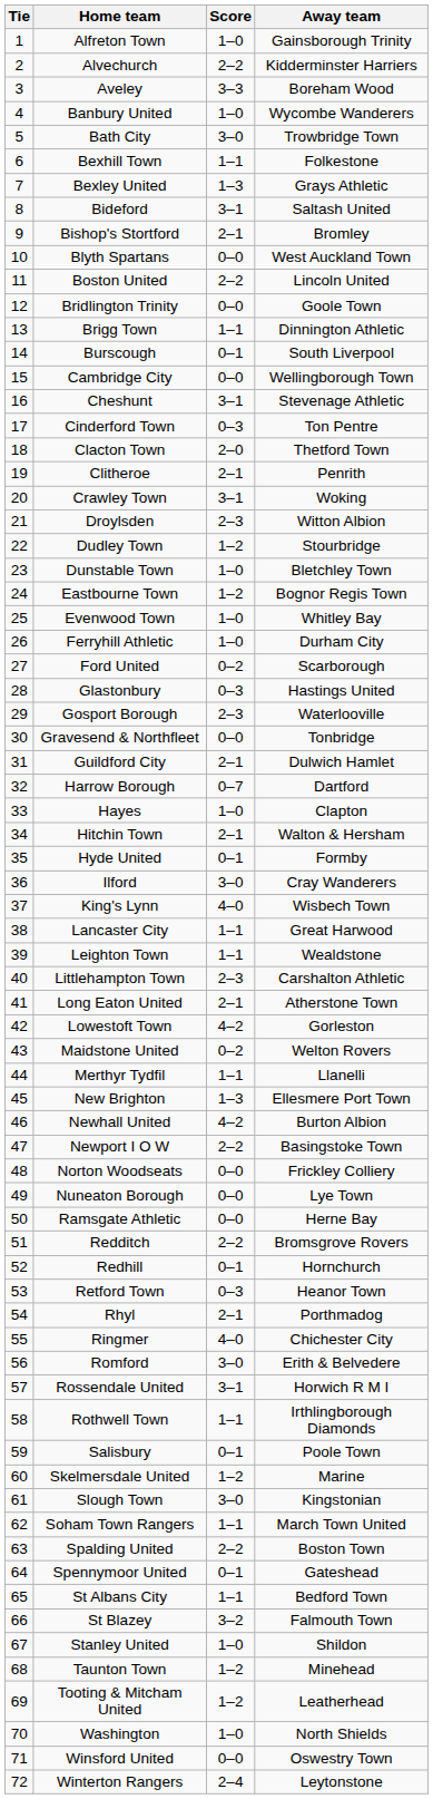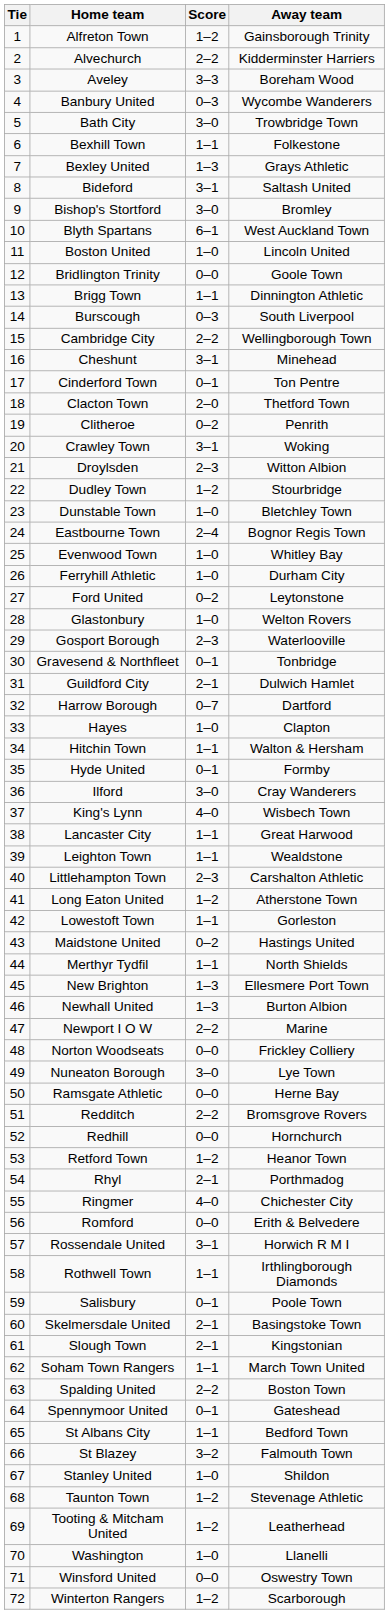Alfreton Town | Score: 1–0 -> 1–2
Banbury United | Score: 1–0 -> 0–3
Bishop's Stortford | Score: 2–1 -> 3–0
Blyth Spartans | Score: 0–0 -> 6–1
Boston United | Score: 2–2 -> 1–0
Burscough | Score: 0–1 -> 0–3
Cambridge City | Score: 0–0 -> 2–2
Cheshunt | Away team: Stevenage Athletic -> Minehead
Cinderford Town | Score: 0–3 -> 0–1
Clitheroe | Score: 2–1 -> 0–2
Eastbourne Town | Score: 1–2 -> 2–4
Ford United | Away team: Scarborough -> Leytonstone
Glastonbury | Score: 0–3 -> 1–0
Glastonbury | Away team: Hastings United -> Welton Rovers
Gravesend & Northfleet | Score: 0–0 -> 0–1
Hitchin Town | Score: 2–1 -> 1–1
Long Eaton United | Score: 2–1 -> 1–2
Lowestoft Town | Score: 4–2 -> 1–1
Maidstone United | Away team: Welton Rovers -> Hastings United
Merthyr Tydfil | Away team: Llanelli -> North Shields
Newhall United | Score: 4–2 -> 1–3
Newport I O W | Away team: Basingstoke Town -> Marine
Nuneaton Borough | Score: 0–0 -> 3–0
Redhill | Score: 0–1 -> 0–0
Retford Town | Score: 0–3 -> 1–2
Romford | Score: 3–0 -> 0–0
Skelmersdale United | Score: 1–2 -> 2–1
Skelmersdale United | Away team: Marine -> Basingstoke Town
Slough Town | Score: 3–0 -> 2–1
Taunton Town | Away team: Minehead -> Stevenage Athletic
Washington | Away team: North Shields -> Llanelli
Winterton Rangers | Score: 2–4 -> 1–2
Winterton Rangers | Away team: Leytonstone -> Scarborough
